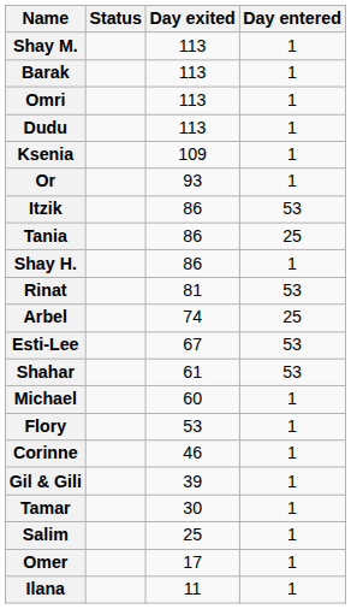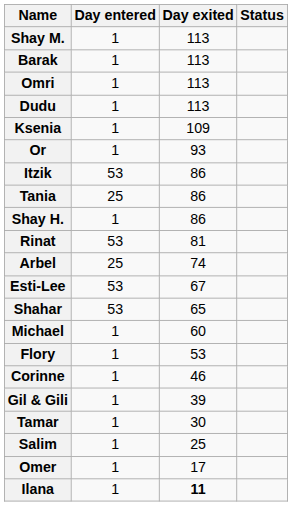columns swapped: Day entered <-> Status
Shahar | Day exited: 61 -> 65
Ilana | Day exited: normal -> bold
